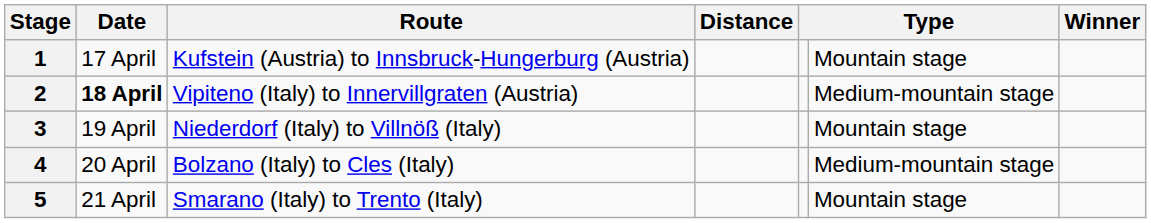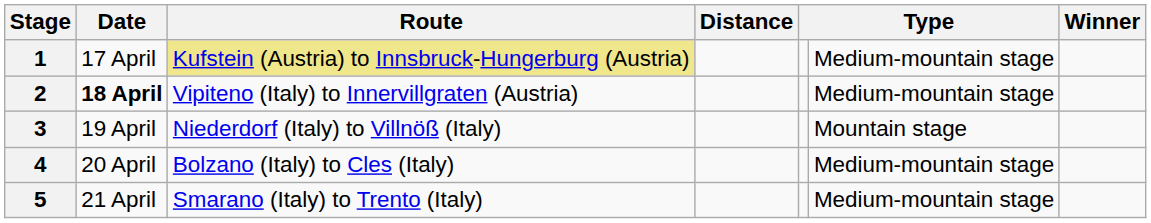1 | Route: no background -> khaki background
1 | column 6: Mountain stage -> Medium-mountain stage
5 | column 6: Mountain stage -> Medium-mountain stage
